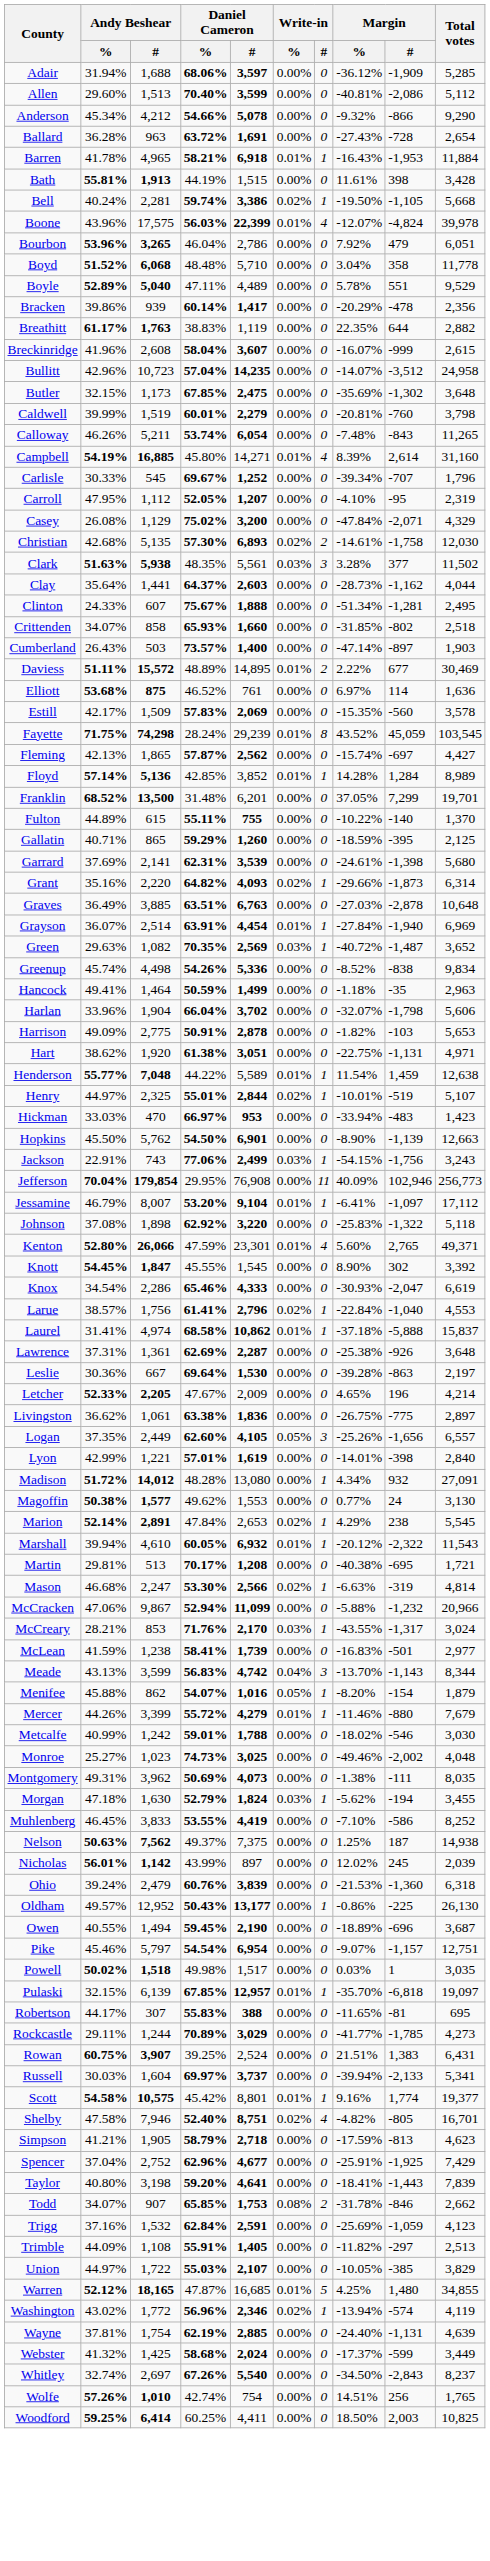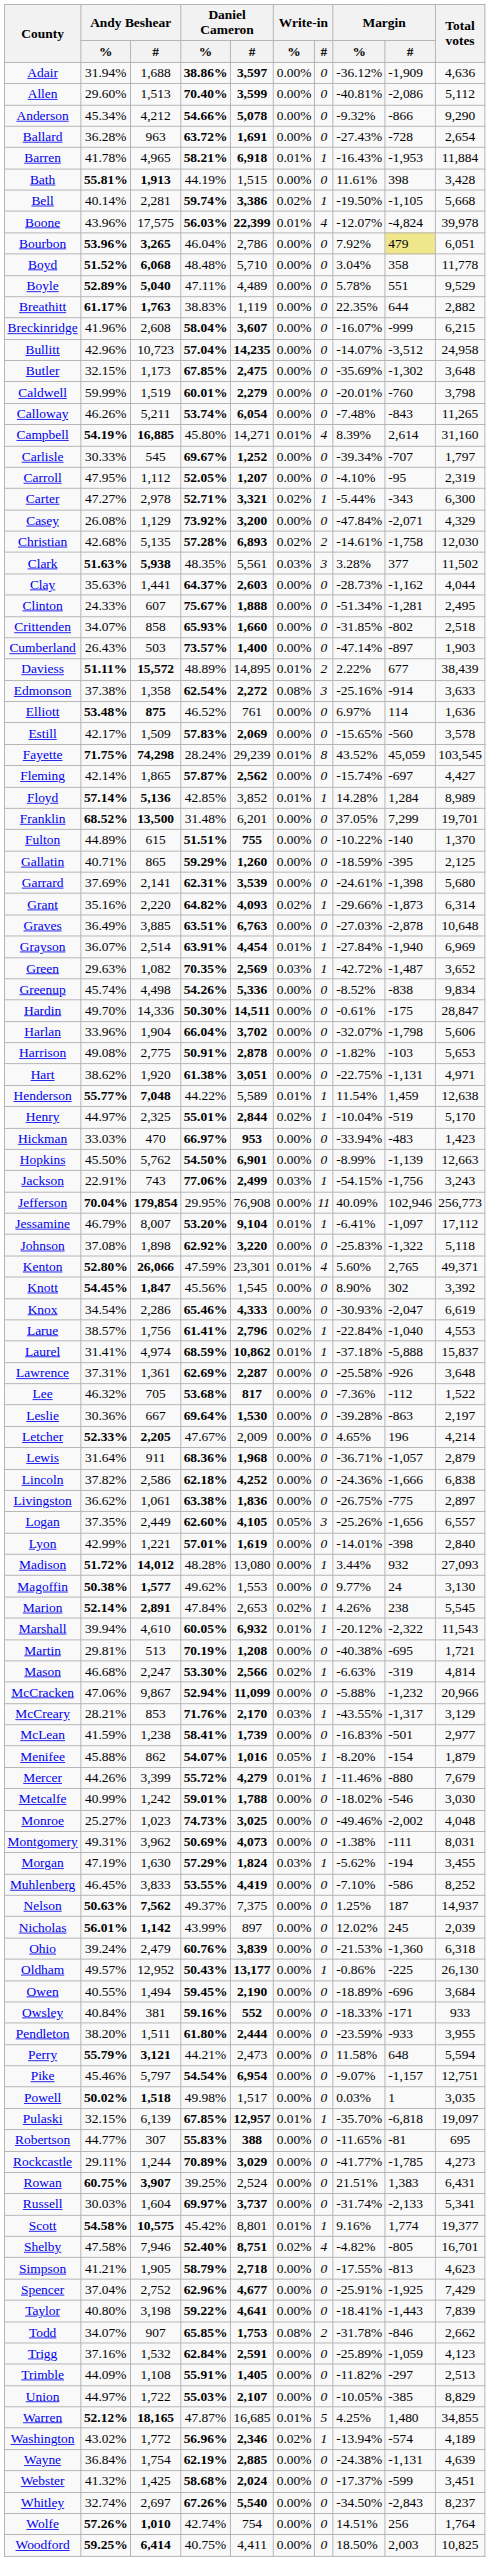Adair | Daniel Cameron / %: 68.06% -> 38.86%
Adair | Total votes: 5,285 -> 4,636
Bell | Andy Beshear / %: 40.24% -> 40.14%
Bourbon | Margin / #: no background -> khaki background
- row: Bracken | 39.86% | 939 | 60.14% | 1,417 | 0.00% | 0 | -20.29% | -478 | 2,356
Breckinridge | Total votes: 2,615 -> 6,215
Caldwell | Andy Beshear / %: 39.99% -> 59.99%
Caldwell | Margin / %: -20.81% -> -20.01%
Carlisle | Total votes: 1,796 -> 1,797
+ row: Carter | 47.27% | 2,978 | 52.71% | 3,321 | 0.02% | 1 | -5.44% | -343 | 6,300
Casey | Daniel Cameron / %: 75.02% -> 73.92%
Christian | Daniel Cameron / %: 57.30% -> 57.28%
Clay | Andy Beshear / %: 35.64% -> 35.63%
Daviess | Total votes: 30,469 -> 38,439
+ row: Edmonson | 37.38% | 1,358 | 62.54% | 2,272 | 0.08% | 3 | -25.16% | -914 | 3,633
Elliott | Andy Beshear / %: 53.68% -> 53.48%
Estill | Margin / %: -15.35% -> -15.65%
Fleming | Andy Beshear / %: 42.13% -> 42.14%
Fulton | Daniel Cameron / %: 55.11% -> 51.51%
Green | Margin / %: -40.72% -> -42.72%
- row: Hancock | 49.41% | 1,464 | 50.59% | 1,499 | 0.00% | 0 | -1.18% | -35 | 2,963
+ row: Hardin | 49.70% | 14,336 | 50.30% | 14,511 | 0.00% | 0 | -0.61% | -175 | 28,847
Harrison | Andy Beshear / %: 49.09% -> 49.08%
Henry | Margin / %: -10.01% -> -10.04%
Henry | Total votes: 5,107 -> 5,170
Hopkins | Margin / %: -8.90% -> -8.99%
Knott | Daniel Cameron / %: 45.55% -> 45.56%
Laurel | Daniel Cameron / %: 68.58% -> 68.59%
Lawrence | Margin / %: -25.38% -> -25.58%
+ row: Lee | 46.32% | 705 | 53.68% | 817 | 0.00% | 0 | -7.36% | -112 | 1,522
+ row: Lewis | 31.64% | 911 | 68.36% | 1,968 | 0.00% | 0 | -36.71% | -1,057 | 2,879
+ row: Lincoln | 37.82% | 2,586 | 62.18% | 4,252 | 0.00% | 0 | -24.36% | -1,666 | 6,838
Madison | Margin / %: 4.34% -> 3.44%
Madison | Total votes: 27,091 -> 27,093
Magoffin | Margin / %: 0.77% -> 9.77%
Marion | Margin / %: 4.29% -> 4.26%
Martin | Daniel Cameron / %: 70.17% -> 70.19%
McCreary | Total votes: 3,024 -> 3,129
- row: Meade | 43.13% | 3,599 | 56.83% | 4,742 | 0.04% | 3 | -13.70% | -1,143 | 8,344
Montgomery | Total votes: 8,035 -> 8,031
Morgan | Andy Beshear / %: 47.18% -> 47.19%
Morgan | Daniel Cameron / %: 52.79% -> 57.29%
Nelson | Total votes: 14,938 -> 14,937
Owen | Total votes: 3,687 -> 3,684
+ row: Owsley | 40.84% | 381 | 59.16% | 552 | 0.00% | 0 | -18.33% | -171 | 933
+ row: Pendleton | 38.20% | 1,511 | 61.80% | 2,444 | 0.00% | 0 | -23.59% | -933 | 3,955
+ row: Perry | 55.79% | 3,121 | 44.21% | 2,473 | 0.00% | 0 | 11.58% | 648 | 5,594
Robertson | Andy Beshear / %: 44.17% -> 44.77%
Russell | Margin / %: -39.94% -> -31.74%
Simpson | Margin / %: -17.59% -> -17.55%
Taylor | Daniel Cameron / %: 59.20% -> 59.22%
Trigg | Margin / %: -25.69% -> -25.89%
Union | Total votes: 3,829 -> 8,829
Washington | Total votes: 4,119 -> 4,189
Wayne | Andy Beshear / %: 37.81% -> 36.84%
Wayne | Margin / %: -24.40% -> -24.38%
Webster | Total votes: 3,449 -> 3,451
Wolfe | Total votes: 1,765 -> 1,764
Woodford | Daniel Cameron / %: 60.25% -> 40.75%
